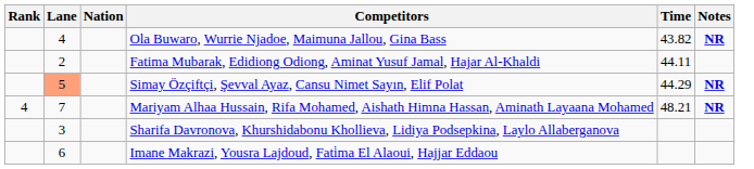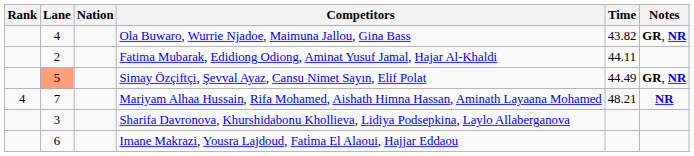Ola Buwaro, Wurrie Njadoe, Maimuna Jallou, Gina Bass | Notes: NR -> GR, NR
Simay Özçiftçi, Şevval Ayaz, Cansu Nimet Sayın, Elif Polat | Time: 44.29 -> 44.49
Simay Özçiftçi, Şevval Ayaz, Cansu Nimet Sayın, Elif Polat | Notes: NR -> GR, NR
